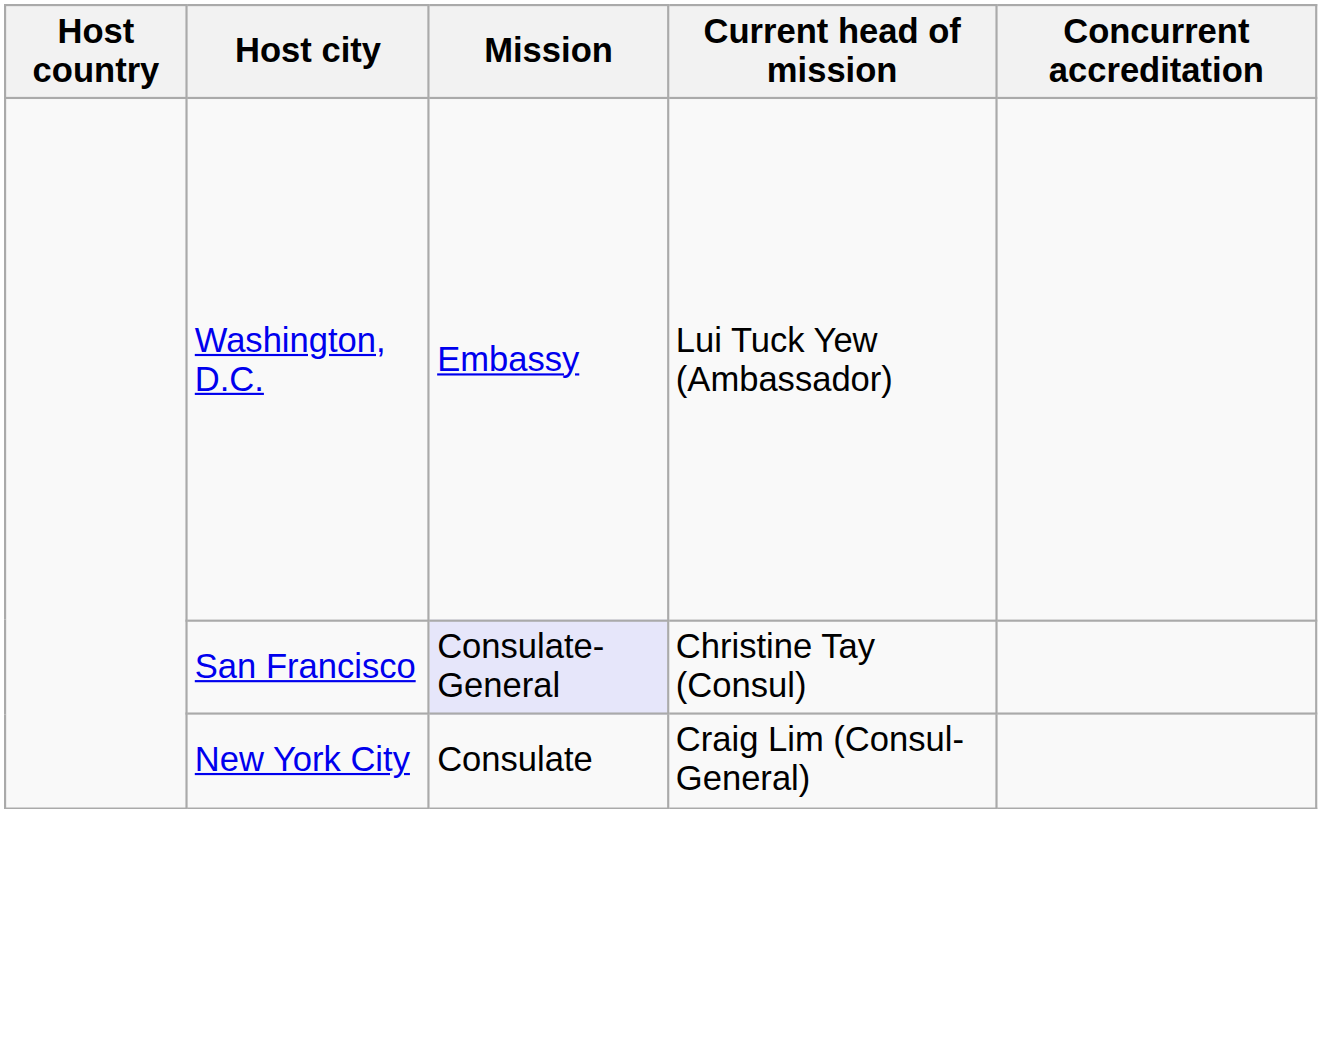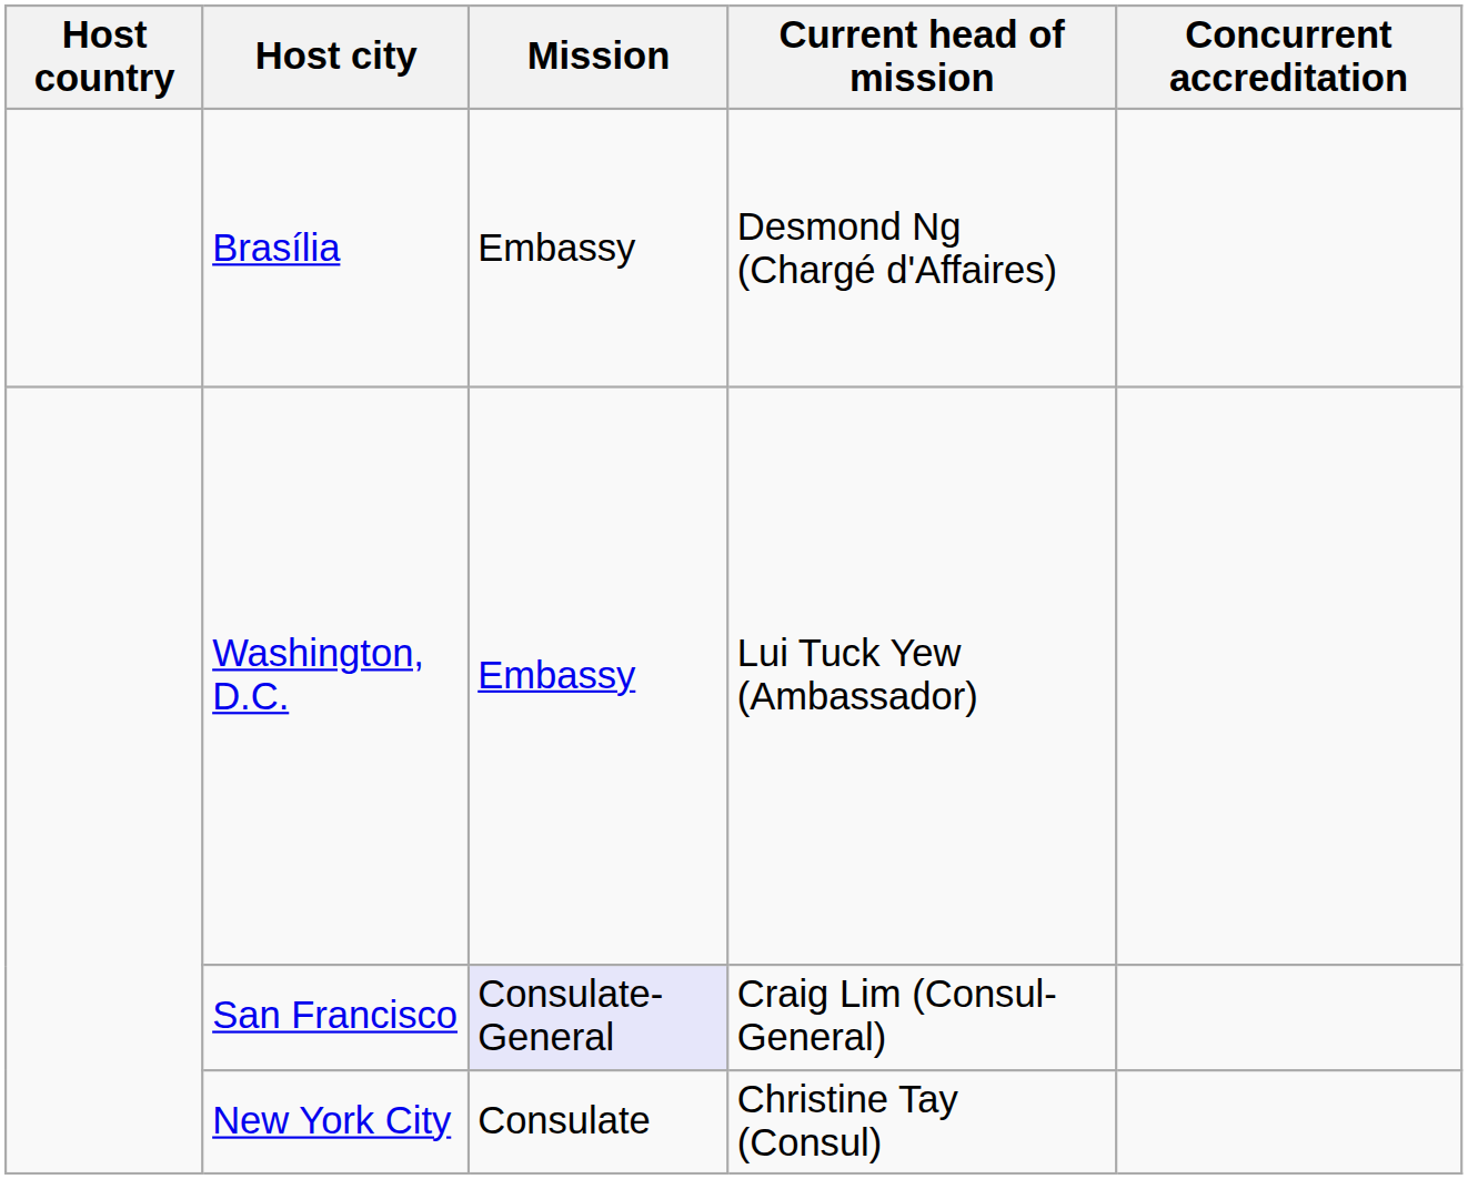+ row: Brasília | Embassy | Desmond Ng (Chargé d'Affaires)
San Francisco | Current head of mission: Christine Tay (Consul) -> Craig Lim (Consul-General)
New York City | Current head of mission: Craig Lim (Consul-General) -> Christine Tay (Consul)
